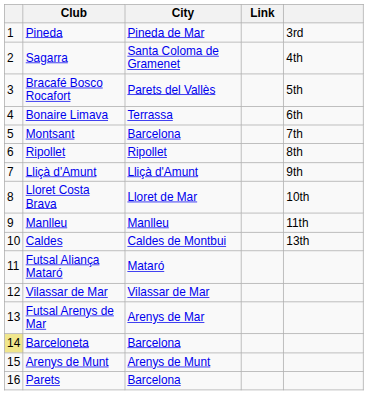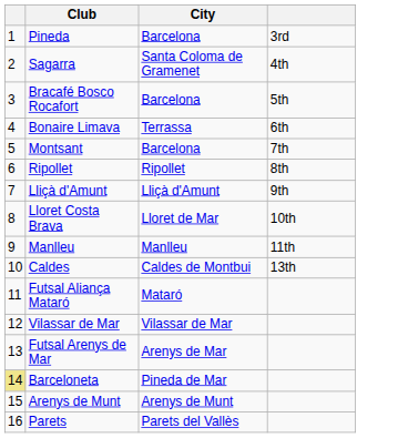- column: Link
Pineda | City: Pineda de Mar -> Barcelona
Bracafé Bosco Rocafort | City: Parets del Vallès -> Barcelona
Barceloneta | City: Barcelona -> Pineda de Mar
Parets | City: Barcelona -> Parets del Vallès
